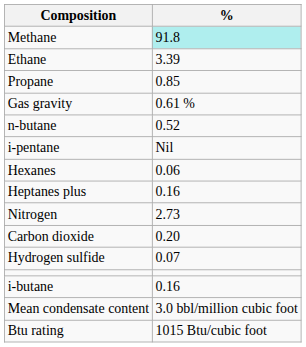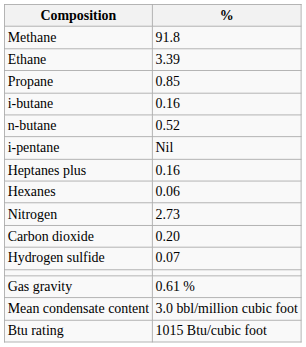Methane | %: paleturquoise background -> no background
rows swapped: i-butane <-> Gas gravity
rows swapped: Hexanes <-> Heptanes plus
